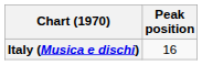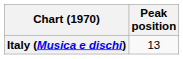Italy (Musica e dischi) | Peak position: 16 -> 13
